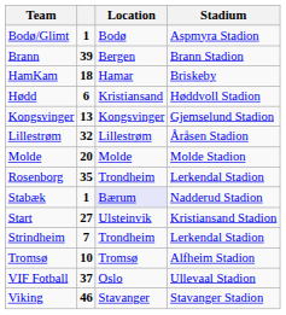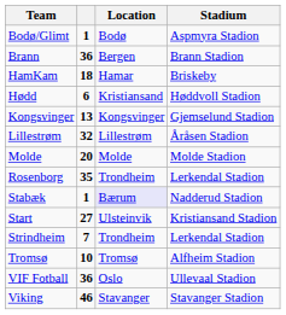Brann | column 2: 39 -> 36
VIF Fotball | column 2: 37 -> 36
